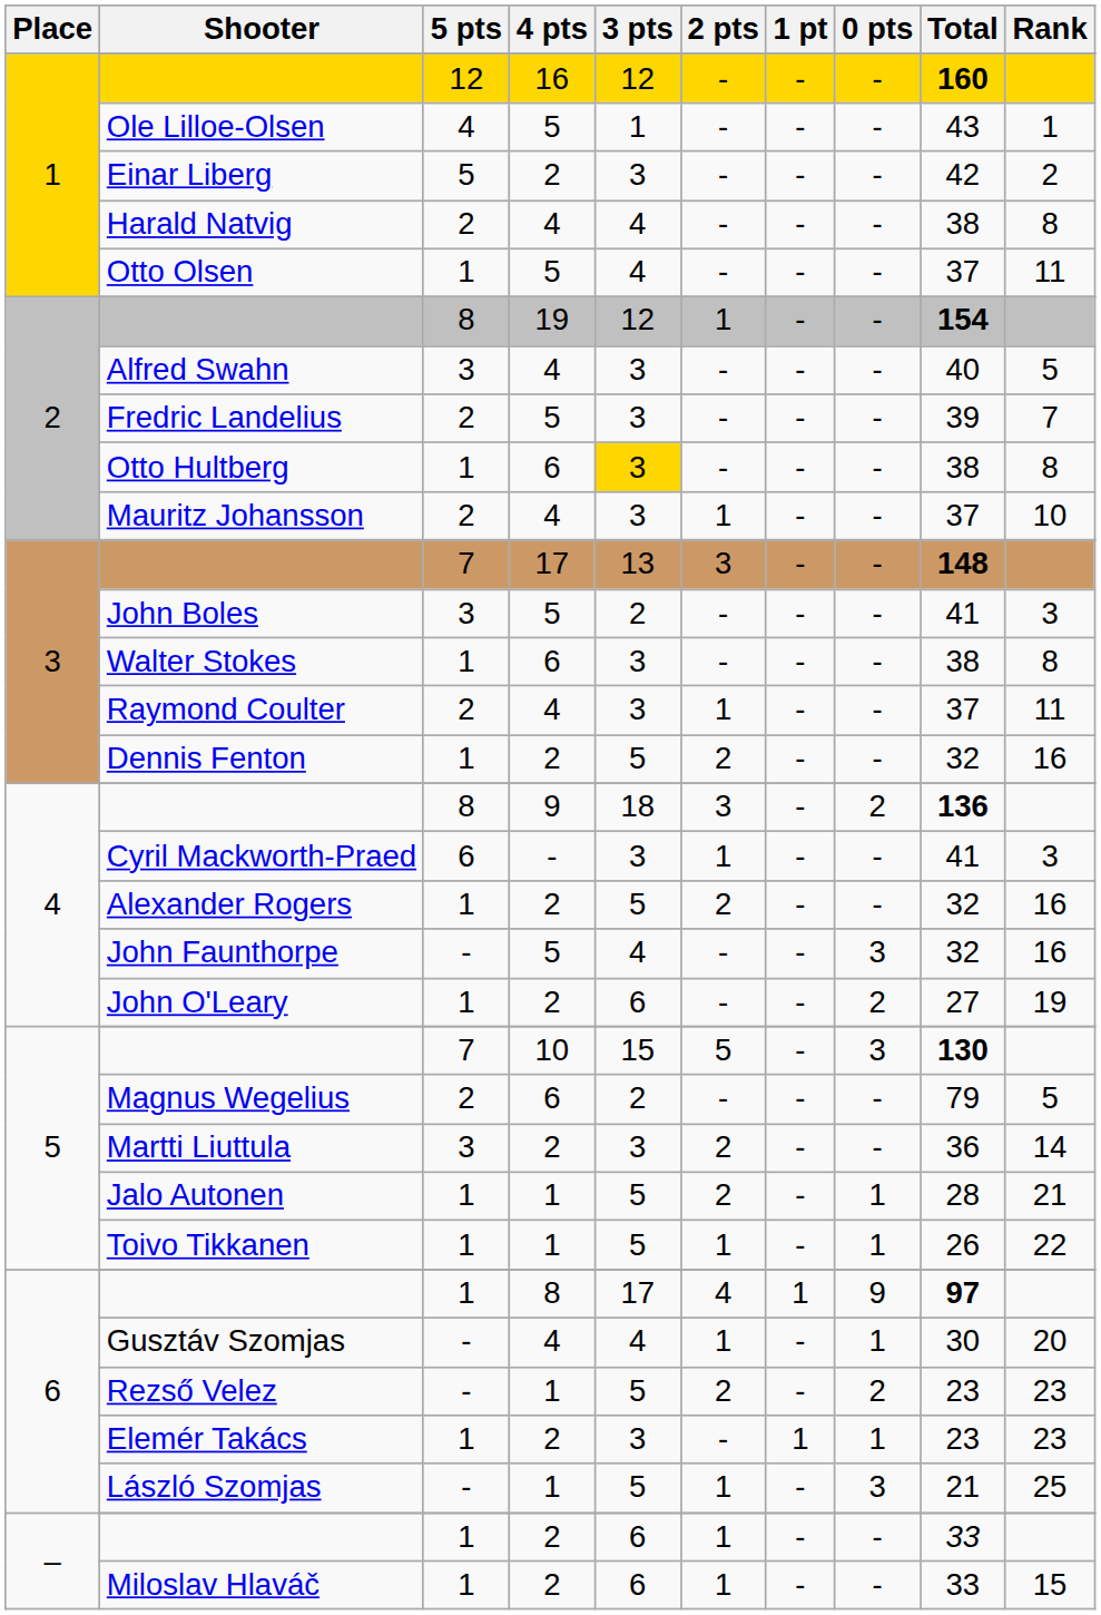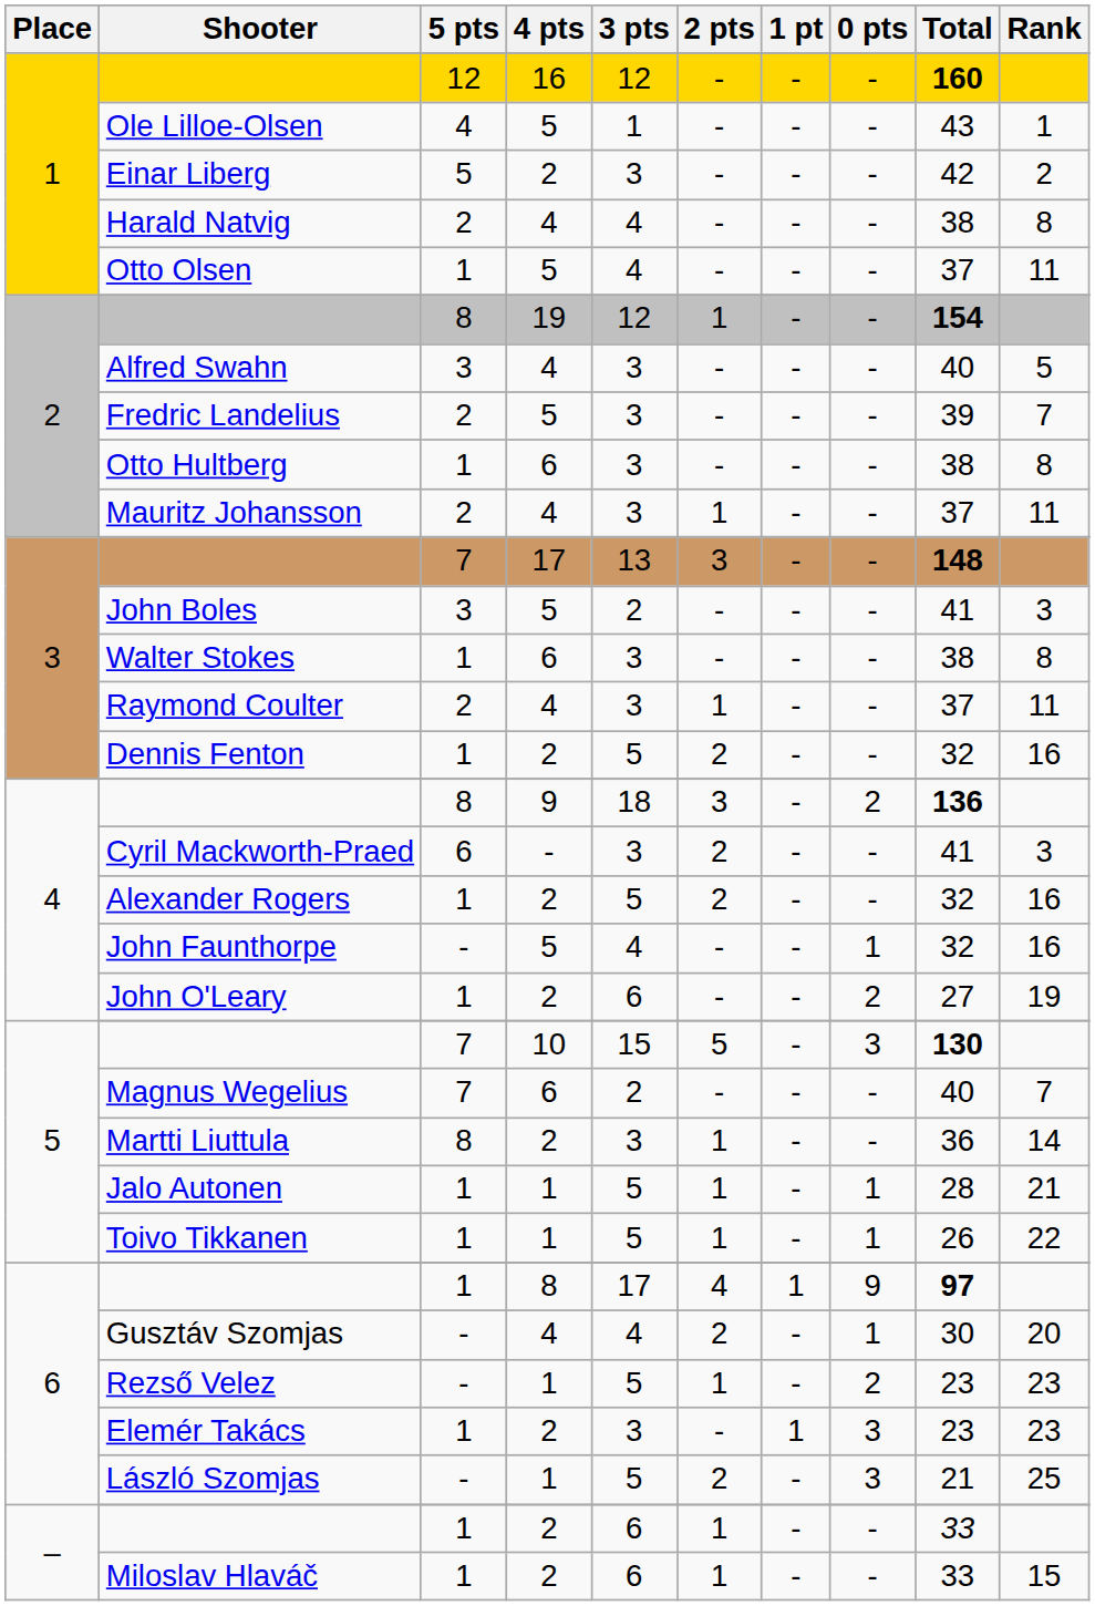Otto Hultberg | 3 pts: gold background -> no background
Mauritz Johansson | Rank: 10 -> 11
Cyril Mackworth-Praed | 2 pts: 1 -> 2
John Faunthorpe | 0 pts: 3 -> 1
Magnus Wegelius | 5 pts: 2 -> 7
Magnus Wegelius | Total: 79 -> 40
Magnus Wegelius | Rank: 5 -> 7
Martti Liuttula | 5 pts: 3 -> 8
Martti Liuttula | 2 pts: 2 -> 1
Jalo Autonen | 2 pts: 2 -> 1
Gusztáv Szomjas | 2 pts: 1 -> 2
Rezső Velez | 2 pts: 2 -> 1
Elemér Takács | 0 pts: 1 -> 3
László Szomjas | 2 pts: 1 -> 2
